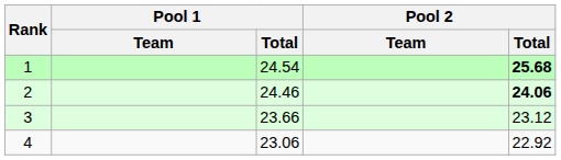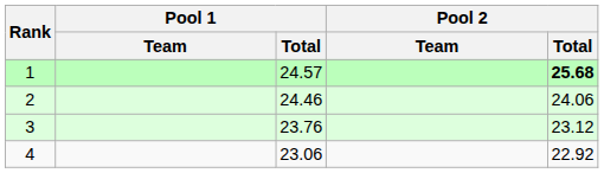1 | Pool 1 / Total: 24.54 -> 24.57
2 | Pool 2 / Total: bold -> normal
3 | Pool 1 / Total: 23.66 -> 23.76
